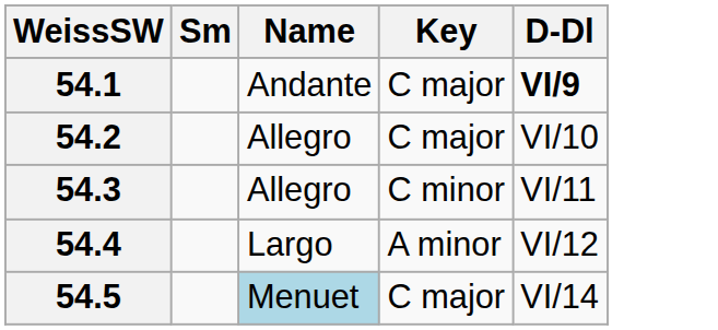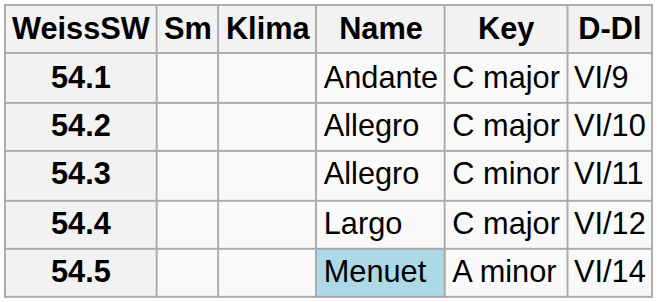+ column: Klima
54.1 | D-Dl: bold -> normal
54.4 | Key: A minor -> C major
54.5 | Key: C major -> A minor
